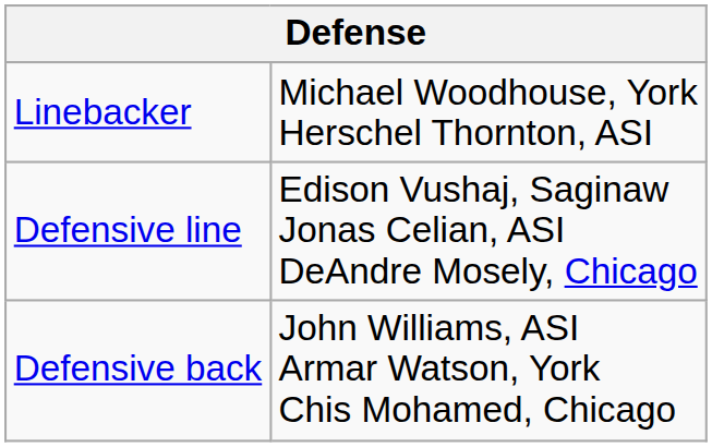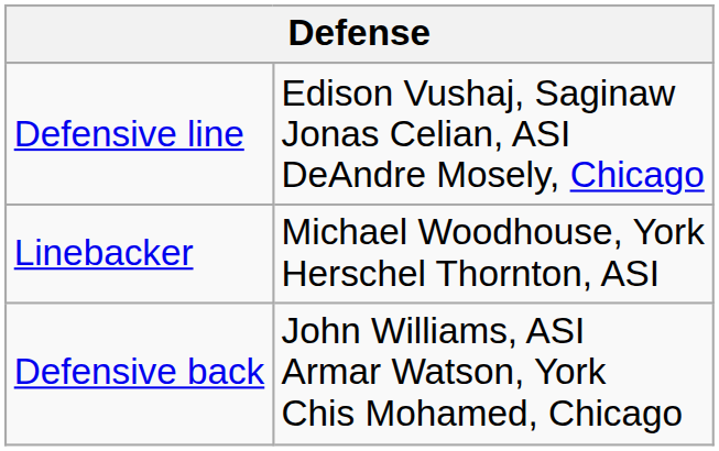rows swapped: Defensive line <-> Linebacker
